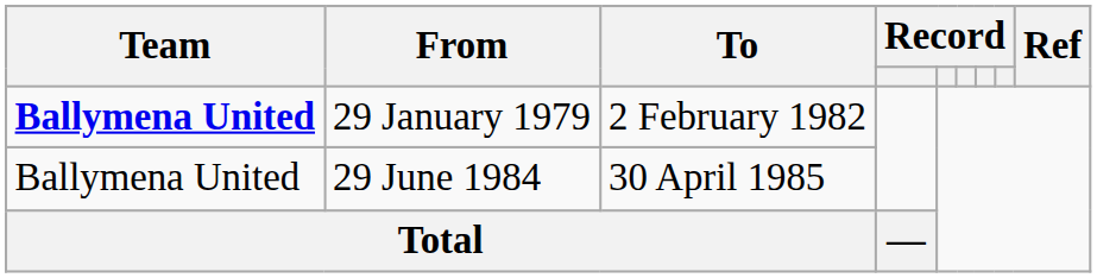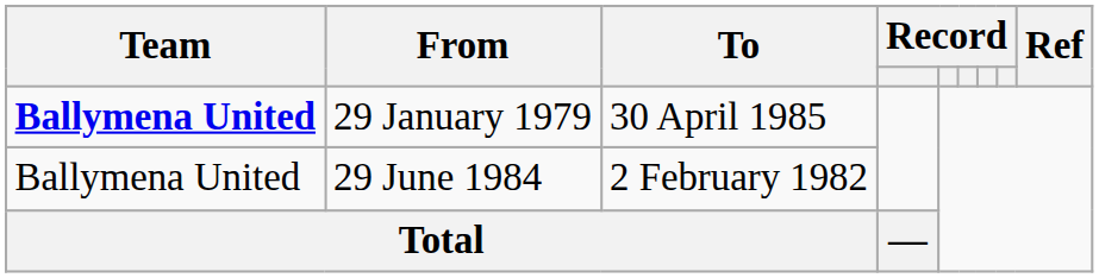29 January 1979 | To: 2 February 1982 -> 30 April 1985
29 June 1984 | To: 30 April 1985 -> 2 February 1982
